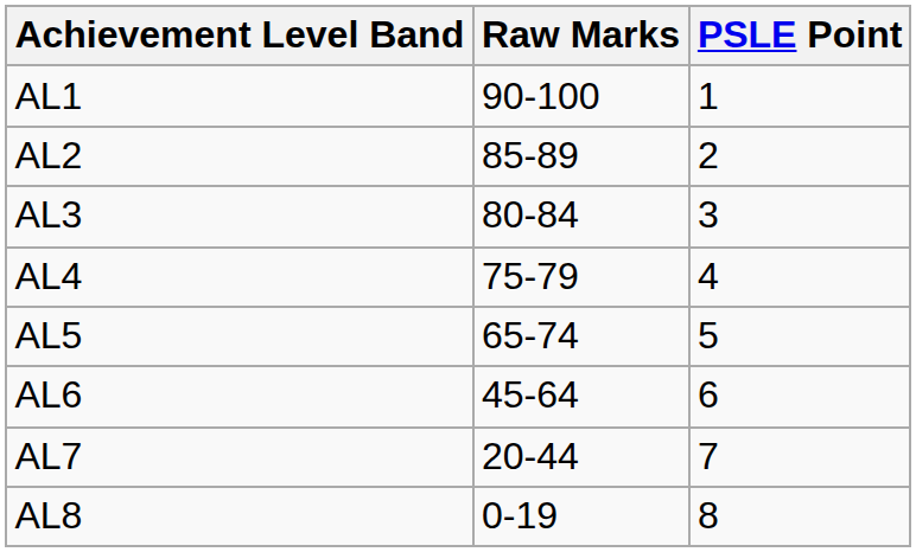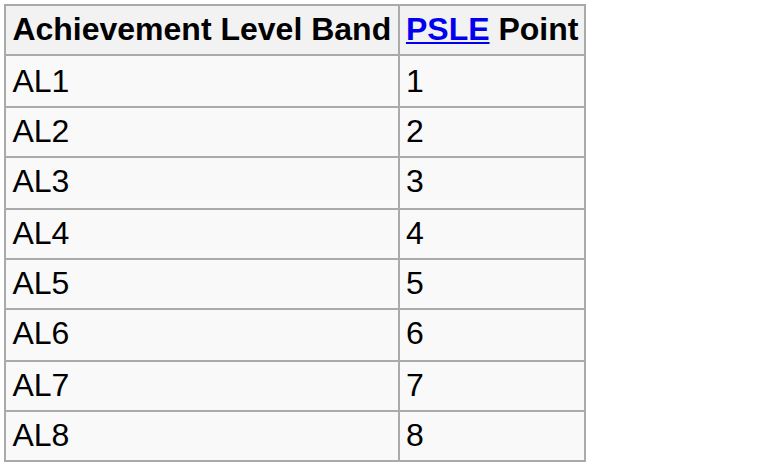- column: Raw Marks | 90-100 | 85-89 | 80-84 | 75-79 | 65-74 | 45-64 | 20-44 | 0-19
